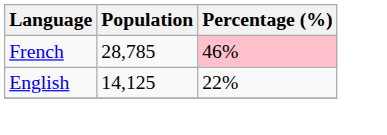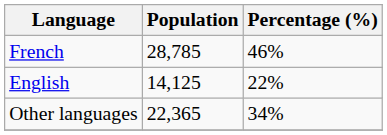French | Percentage (%): pink background -> no background
+ row: Other languages | 22,365 | 34%
